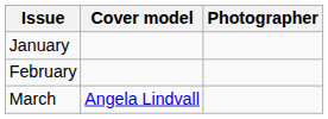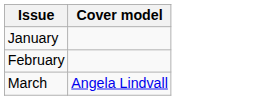- column: Photographer
